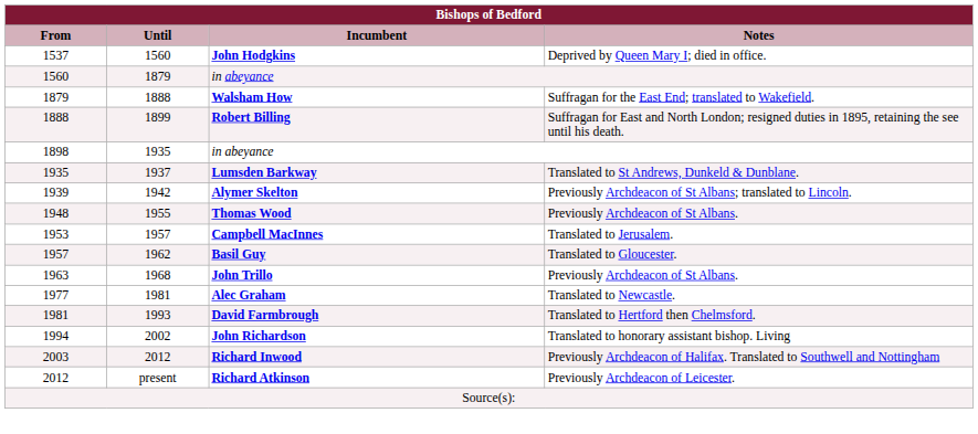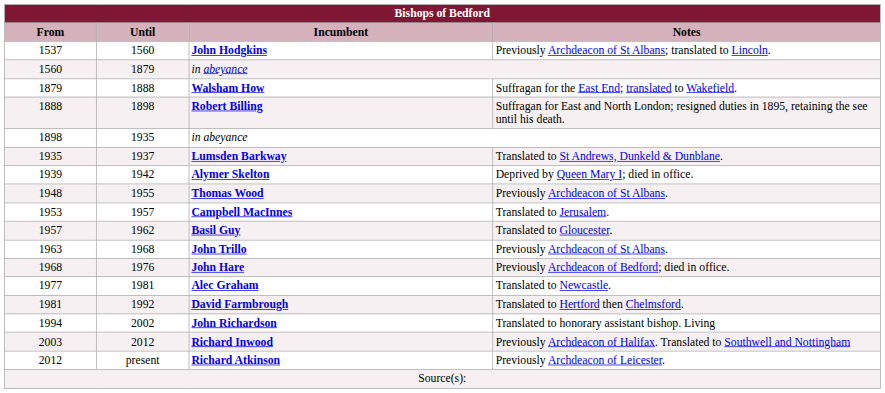John Hodgkins | Notes: Deprived by Queen Mary I; died in office. -> Previously Archdeacon of St Albans; translated to Lincoln.
Robert Billing | Until: 1899 -> 1898
Alymer Skelton | Notes: Previously Archdeacon of St Albans; translated to Lincoln. -> Deprived by Queen Mary I; died in office.
+ row: 1968 | 1976 | John Hare | Previously Archdeacon of Bedford; died in office.
David Farmbrough | Until: 1993 -> 1992
